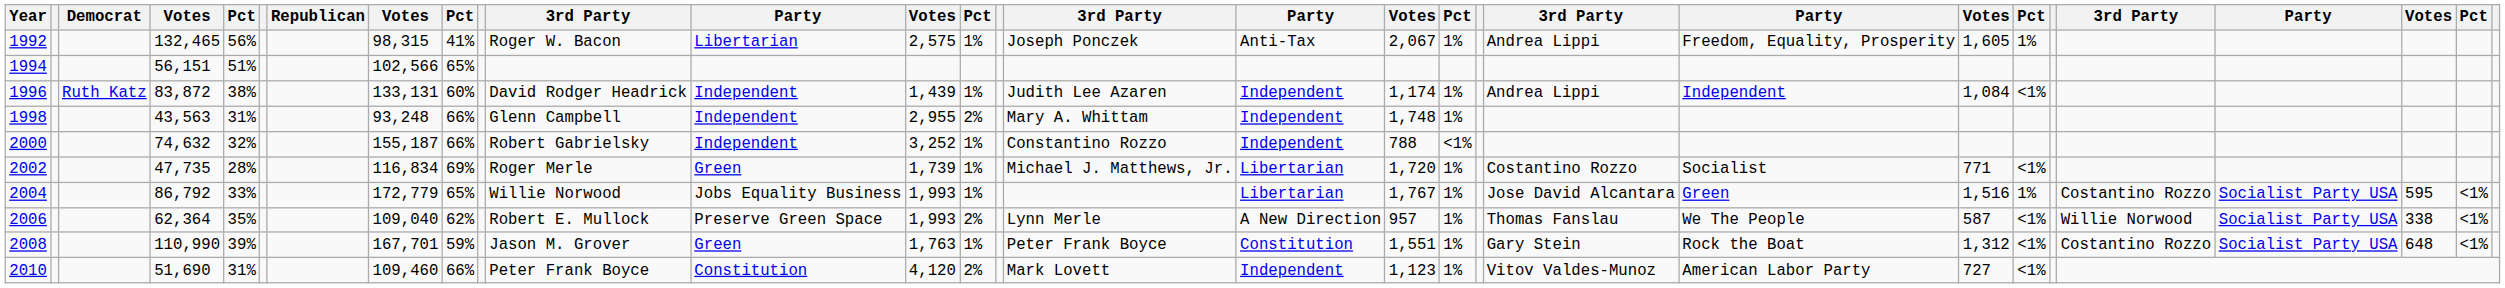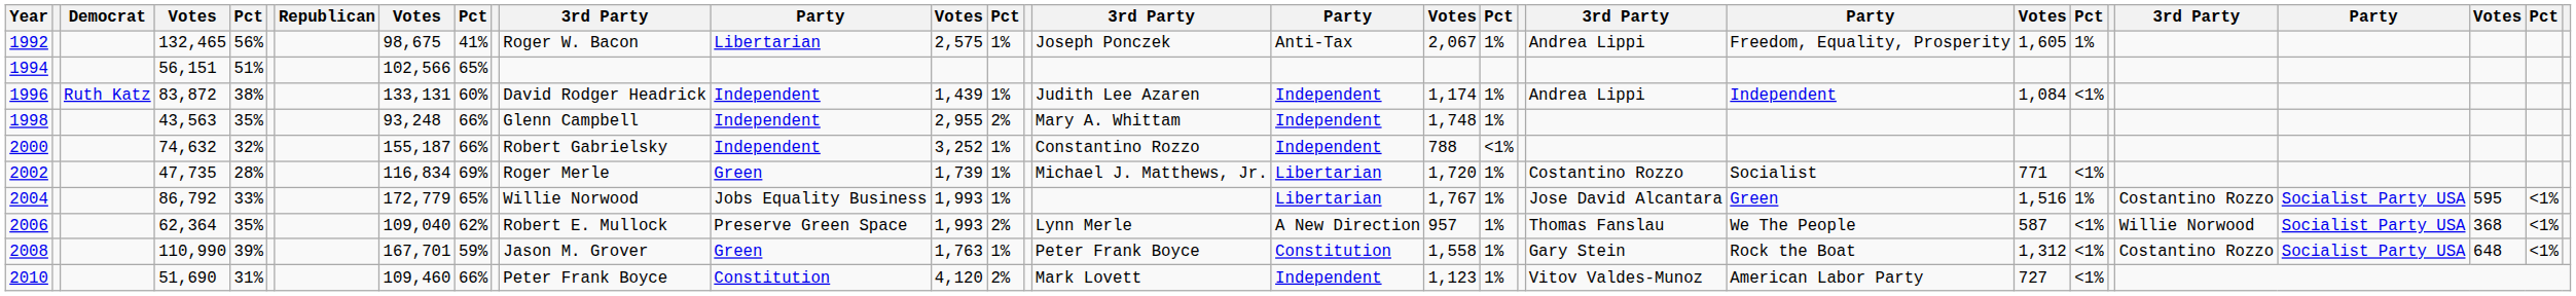1992 | column 8: 98,315 -> 98,675
1998 | column 5: 31% -> 35%
2006 | column 28: 338 -> 368
2008 | column 18: 1,551 -> 1,558
